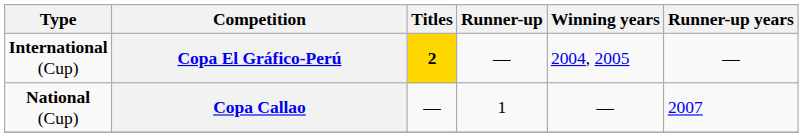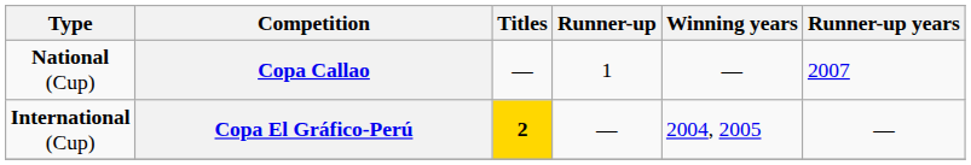rows swapped: Copa El Gráfico-Perú <-> Copa Callao
